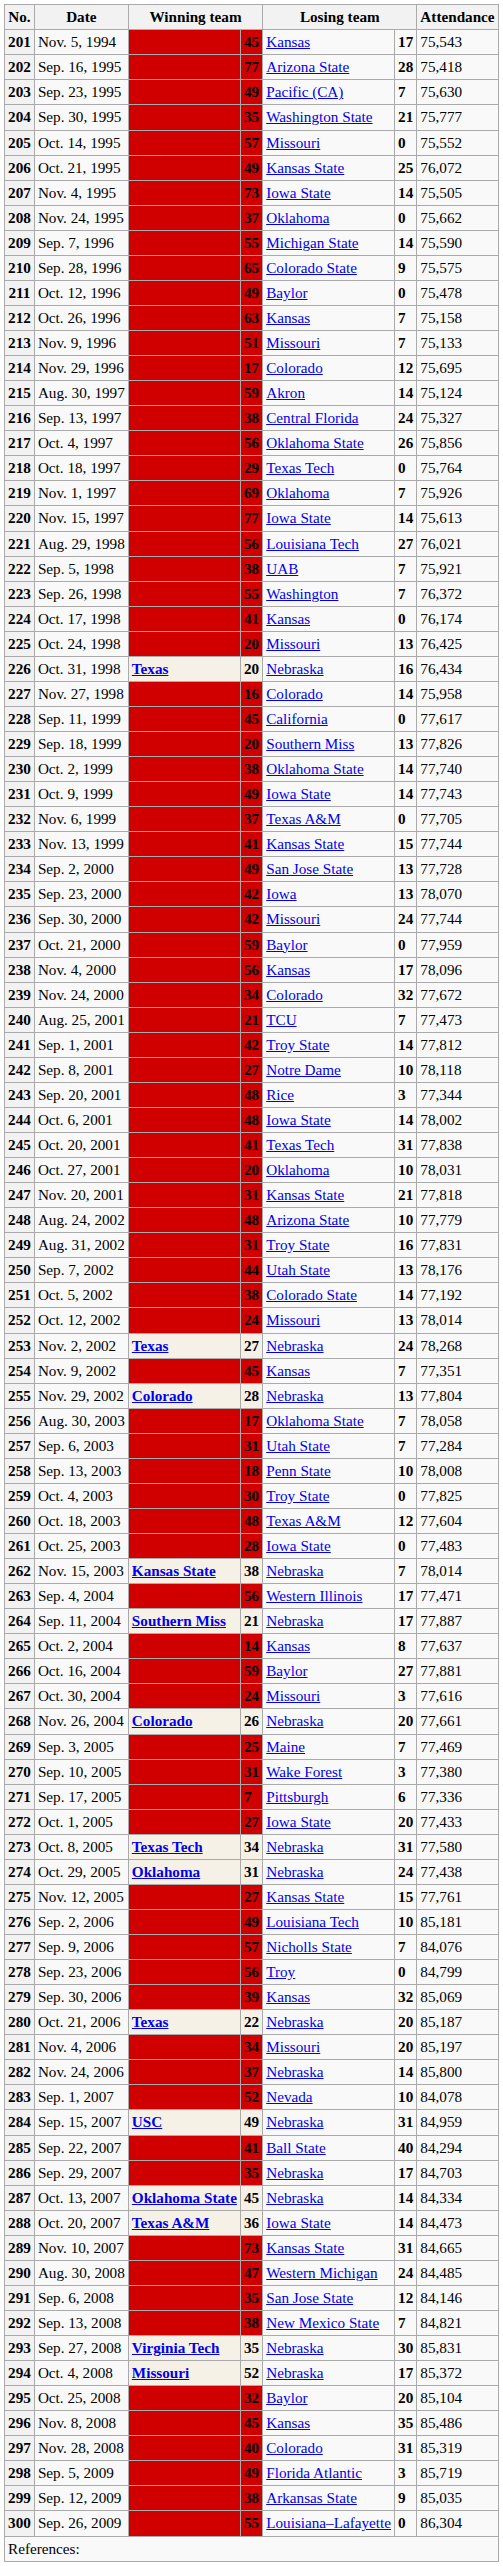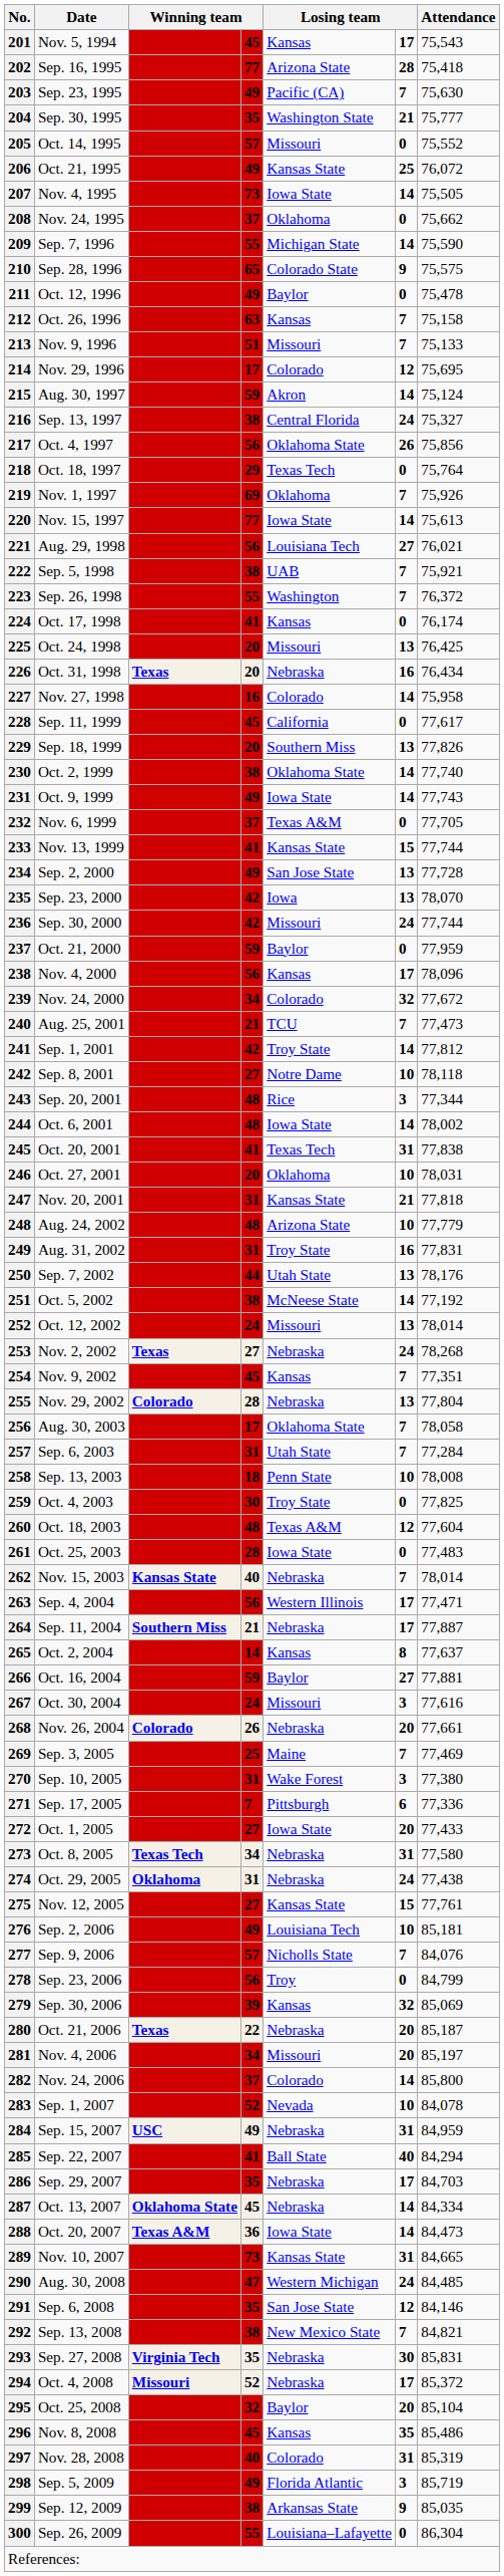251 | column 5: Colorado State -> McNeese State
262 | column 4: 38 -> 40
282 | column 5: Nebraska -> Colorado
